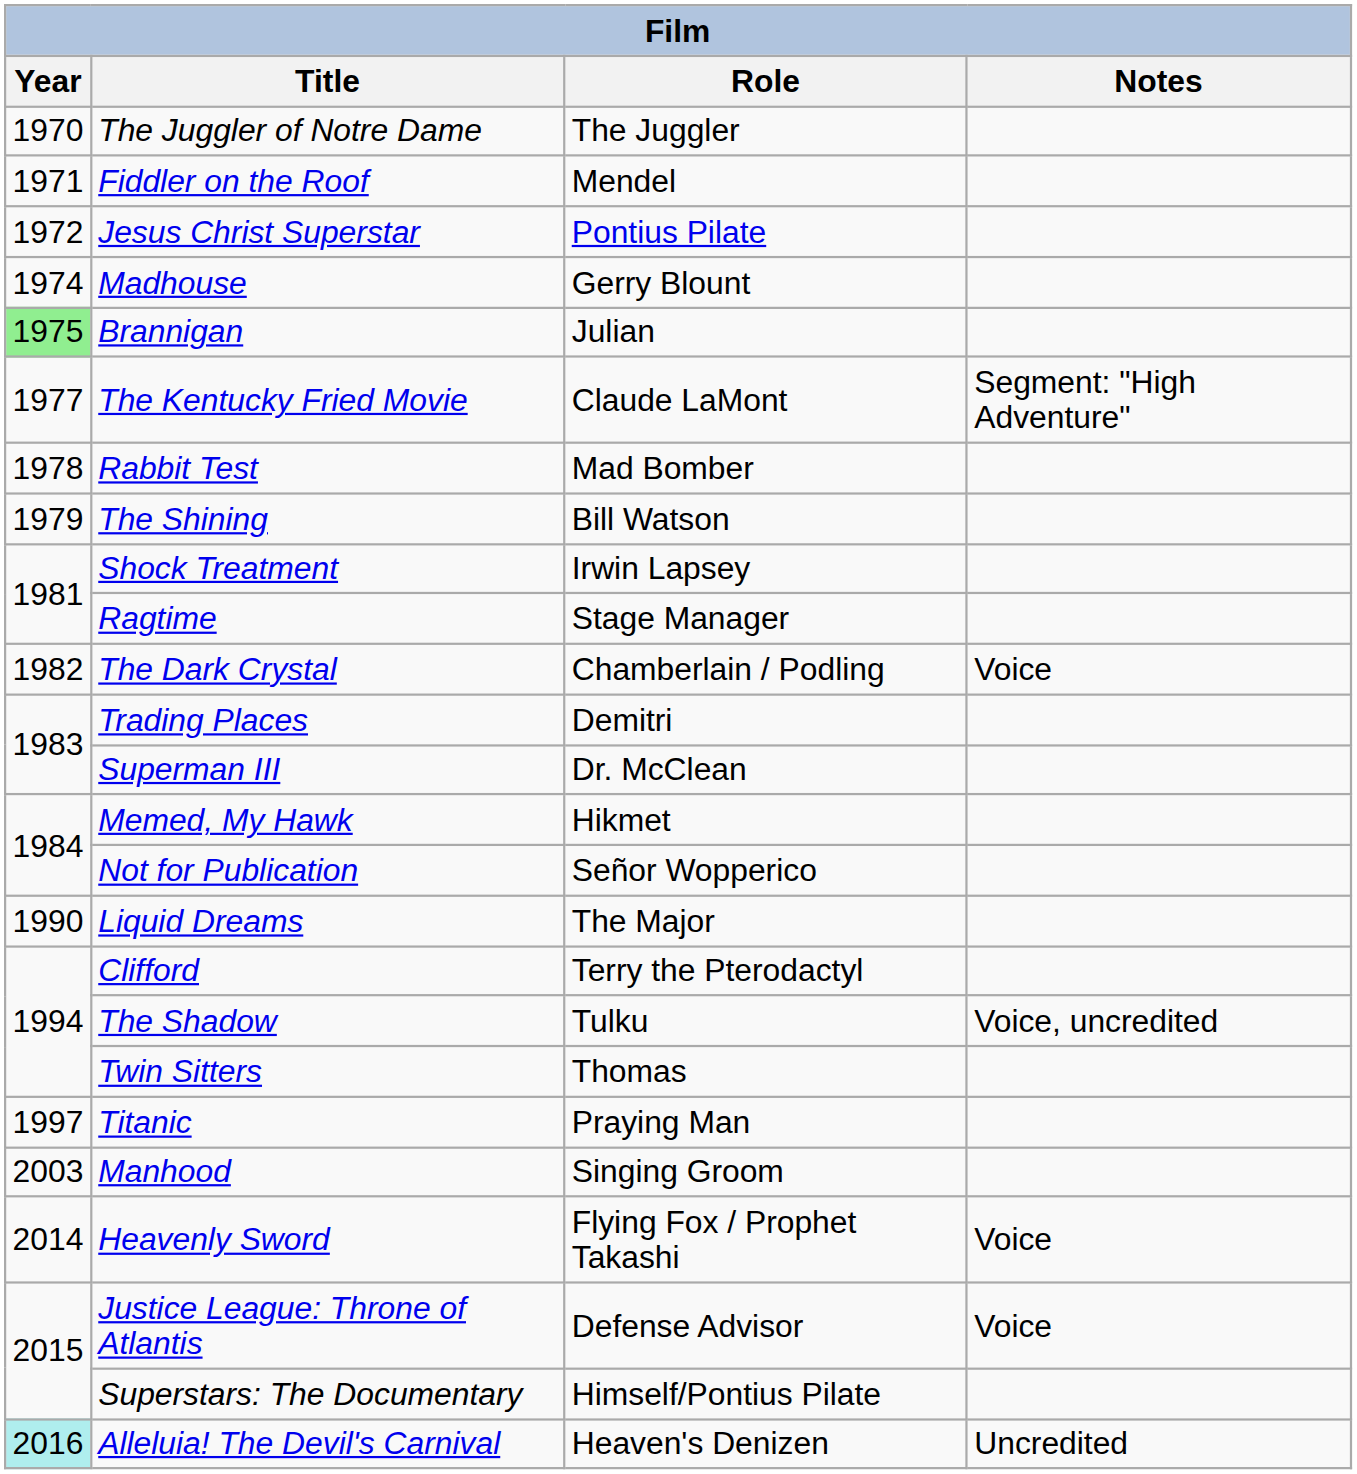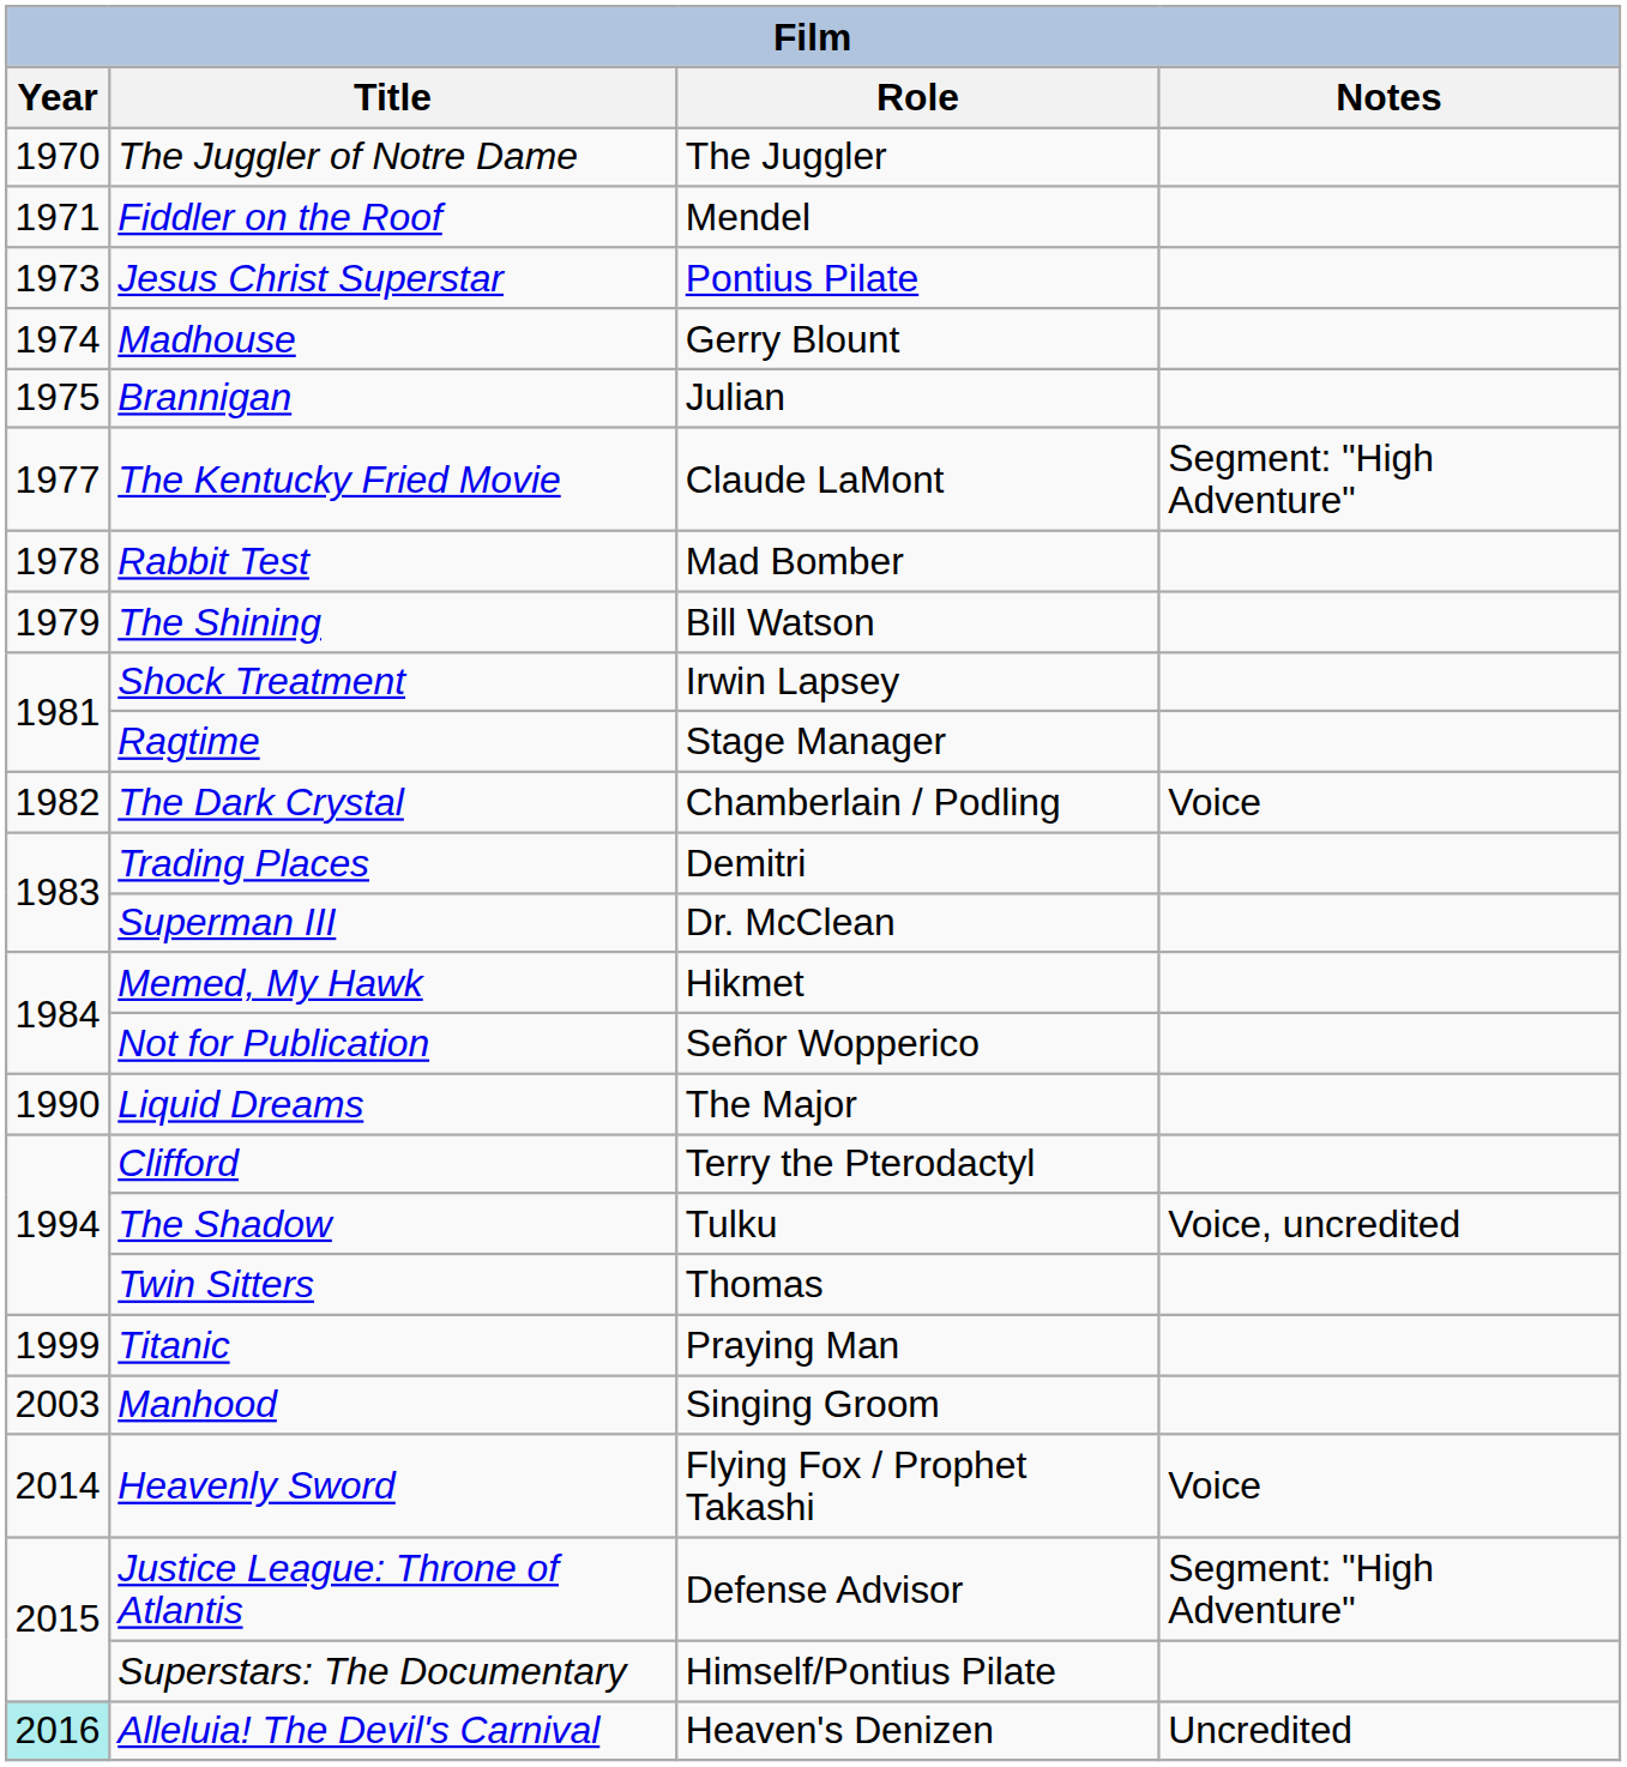Jesus Christ Superstar | Year: 1972 -> 1973
Brannigan | Year: lightgreen background -> no background
Titanic | Year: 1997 -> 1999
Justice League: Throne of Atlantis | Notes: Voice -> Segment: "High Adventure"
